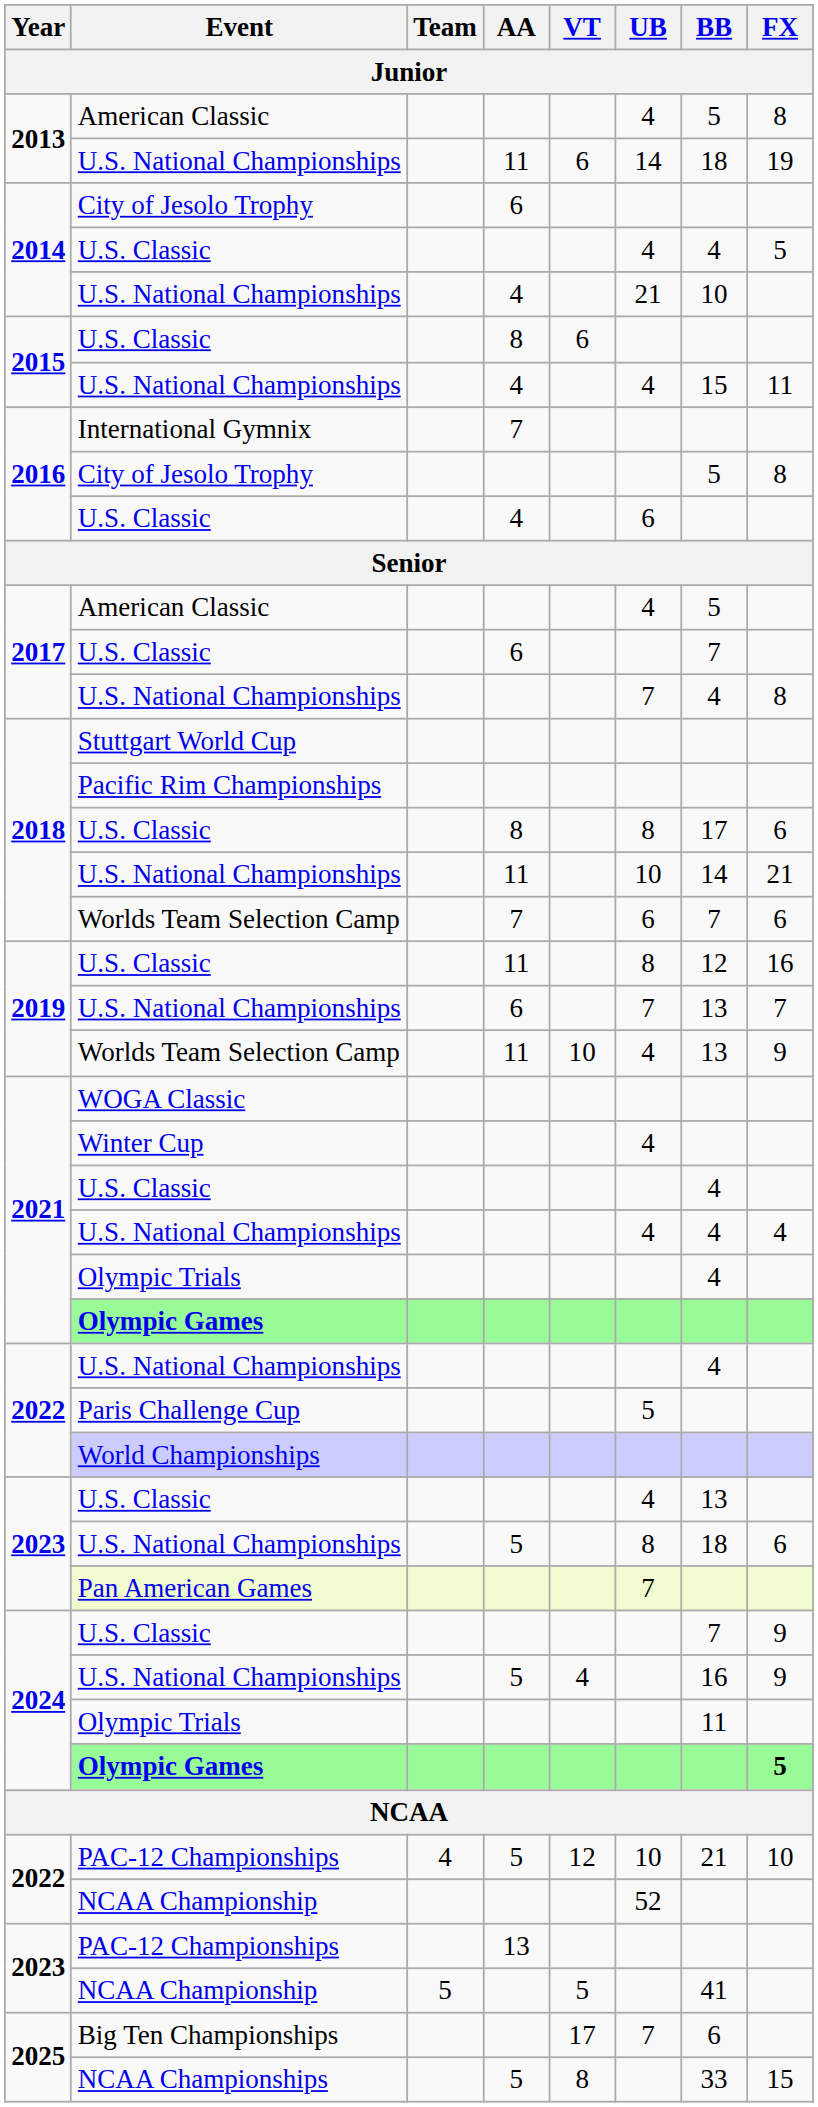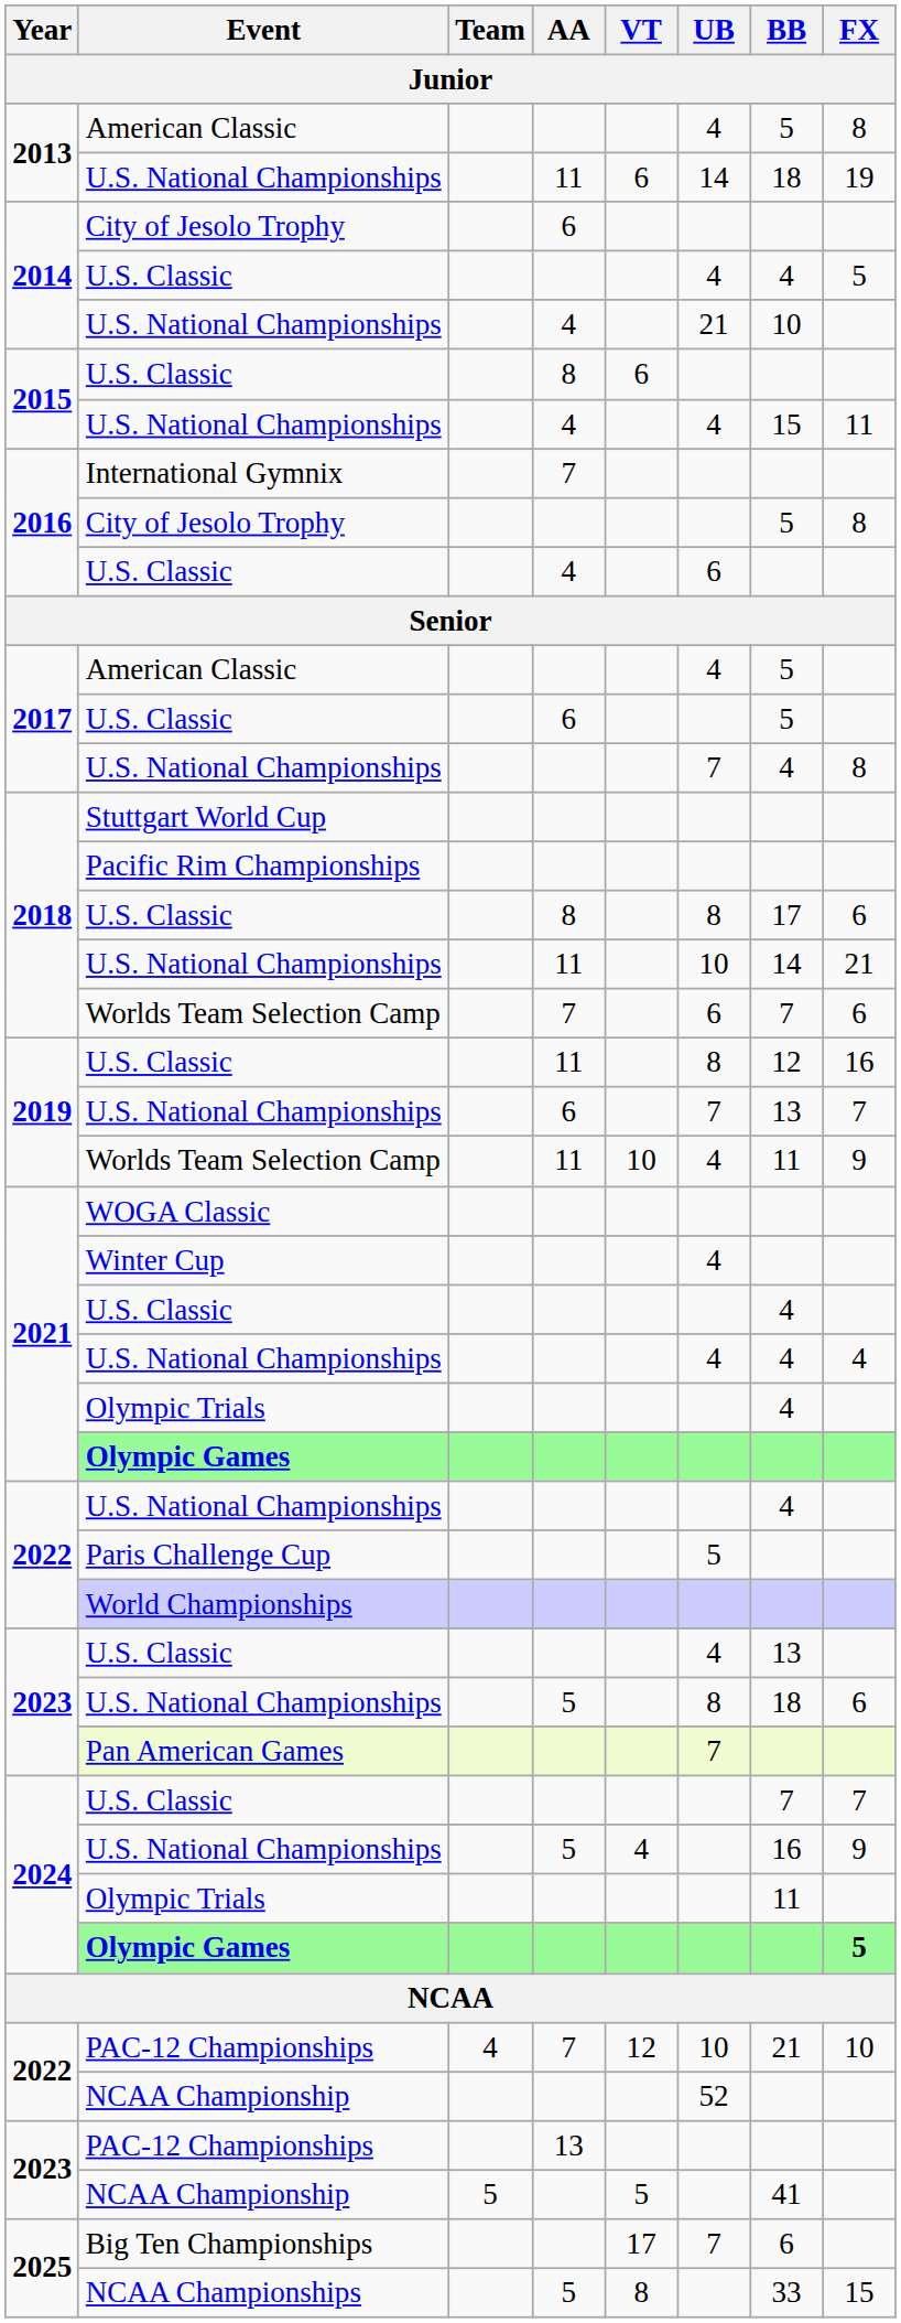2017 / U.S. Classic | BB: 7 -> 5
2019 / Worlds Team Selection Camp | BB: 13 -> 11
2024 / U.S. Classic | FX: 9 -> 7
2022 / PAC-12 Championships | AA: 5 -> 7
